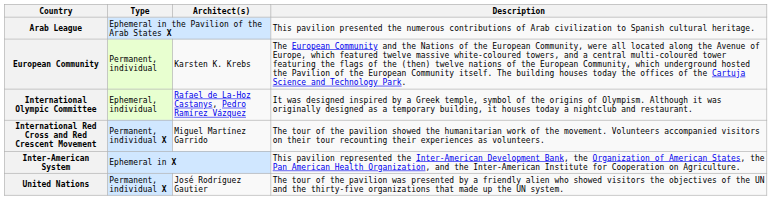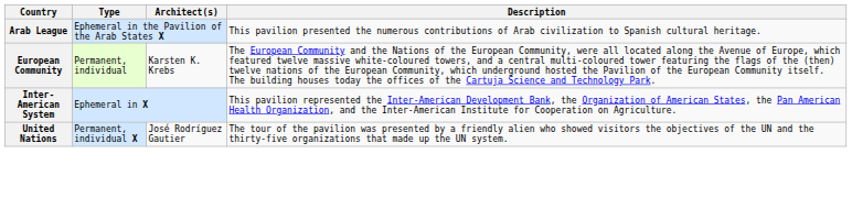- row: International Olympic Committee | Ephemeral, individual | Rafael de La-Hoz Castanys, Pedro Ramírez Vázquez | It was designed inspired by a Greek temple, symbol of the origins of Olympism. Although it was originally designed as a temporary building, it houses today a nightclub and restaurant.
- row: International Red Cross and Red Crescent Movement | Permanent, individual X | Miguel Martínez Garrido | The tour of the pavilion showed the humanitarian work of the movement. Volunteers accompanied visitors on their tour recounting their experiences as volunteers.
